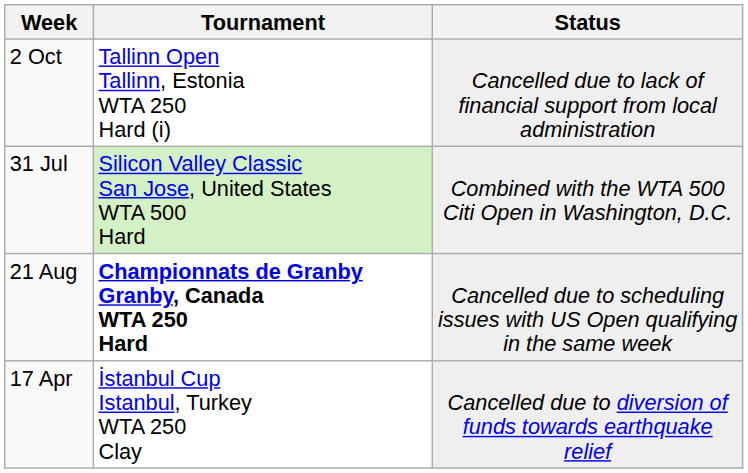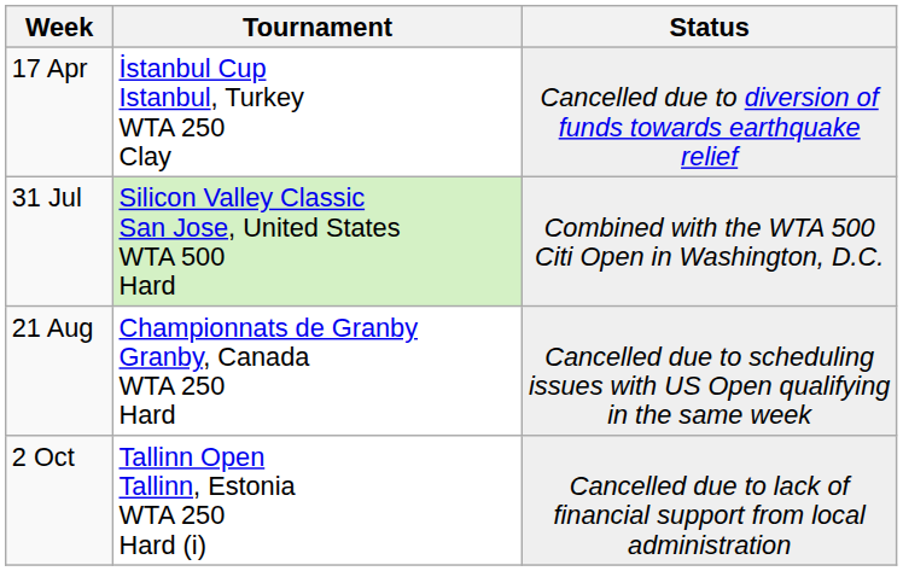rows swapped: 17 Apr <-> 2 Oct
21 Aug | Tournament: bold -> normal
